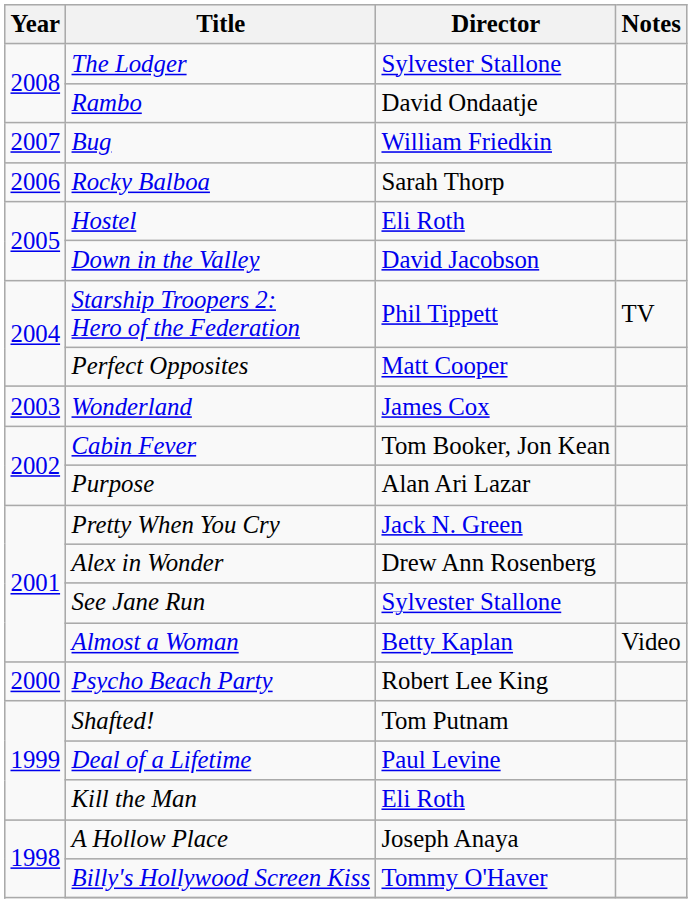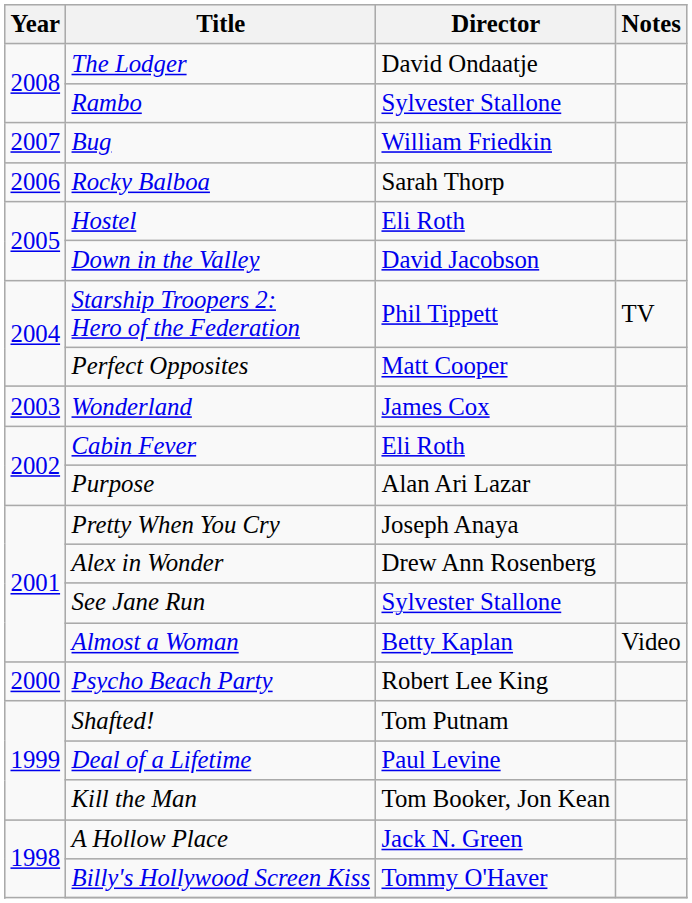The Lodger | Director: Sylvester Stallone -> David Ondaatje
Rambo | Director: David Ondaatje -> Sylvester Stallone
Cabin Fever | Director: Tom Booker, Jon Kean -> Eli Roth
Pretty When You Cry | Director: Jack N. Green -> Joseph Anaya
Kill the Man | Director: Eli Roth -> Tom Booker, Jon Kean
A Hollow Place | Director: Joseph Anaya -> Jack N. Green
